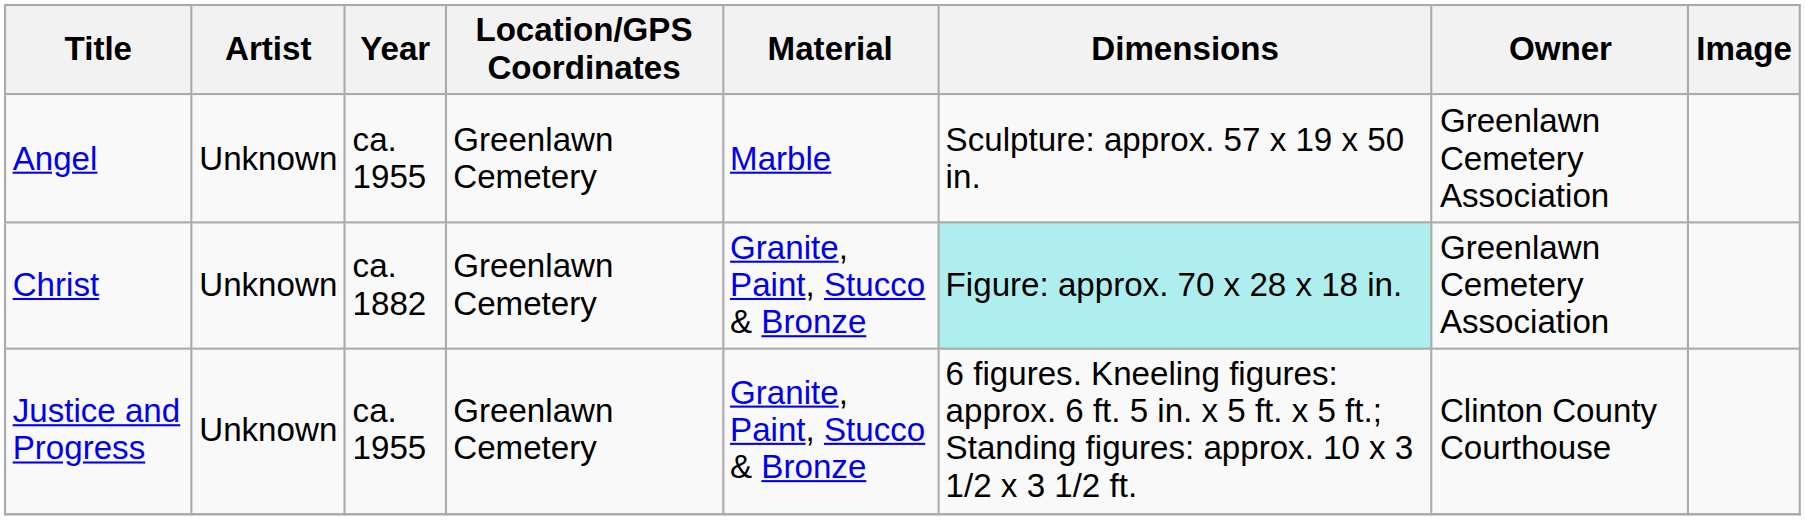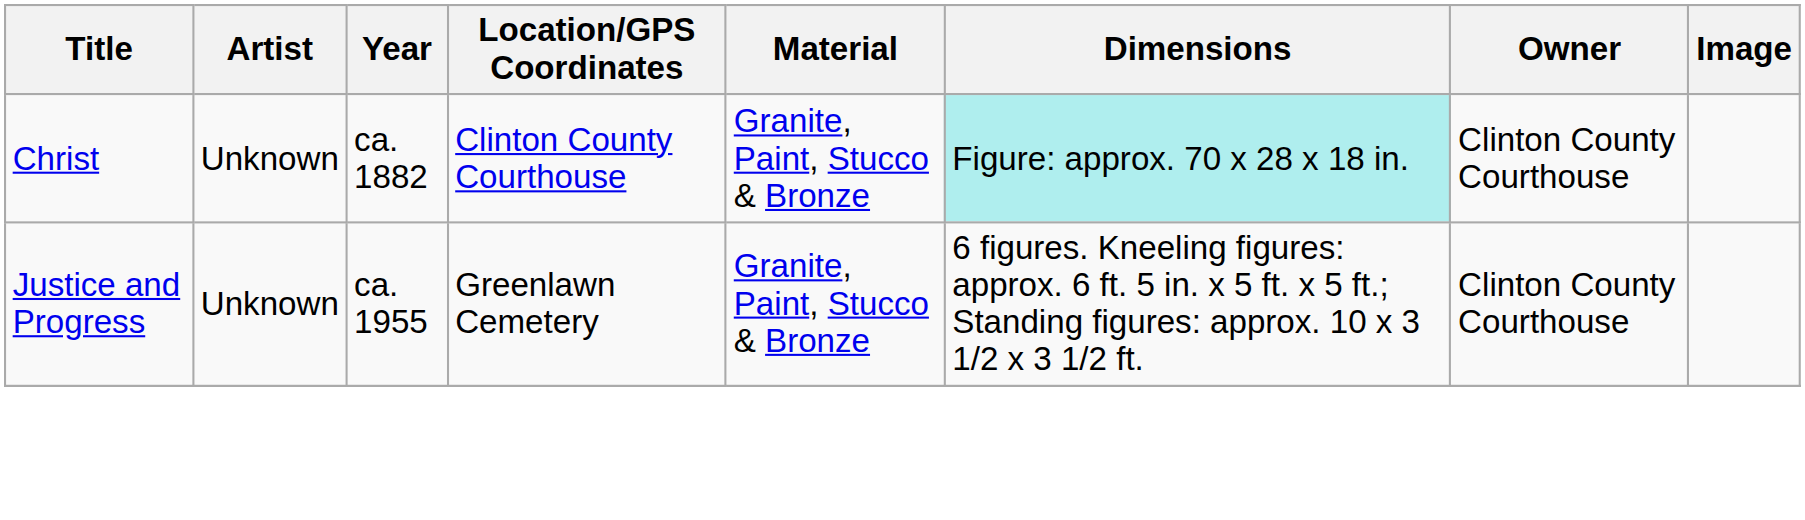- row: Angel | Unknown | ca. 1955 | Greenlawn Cemetery | Marble | Sculpture: approx. 57 x 19 x 50 in. | Greenlawn Cemetery Association
Christ | Location/GPS Coordinates: Greenlawn Cemetery -> Clinton County Courthouse
Christ | Owner: Greenlawn Cemetery Association -> Clinton County Courthouse
